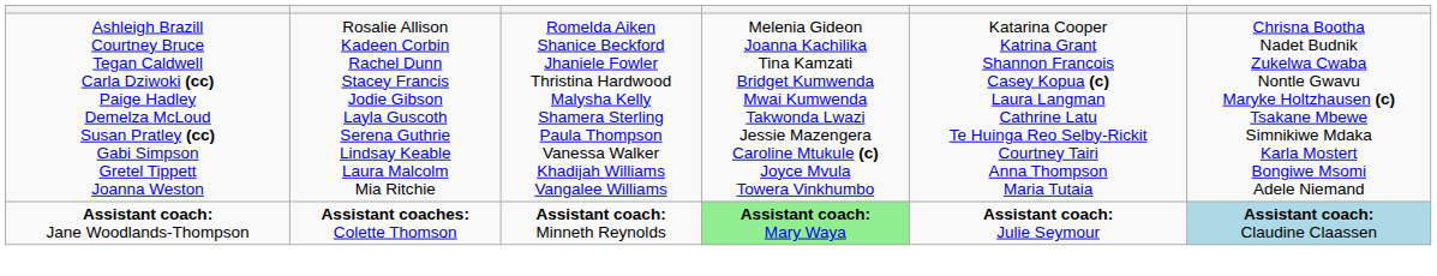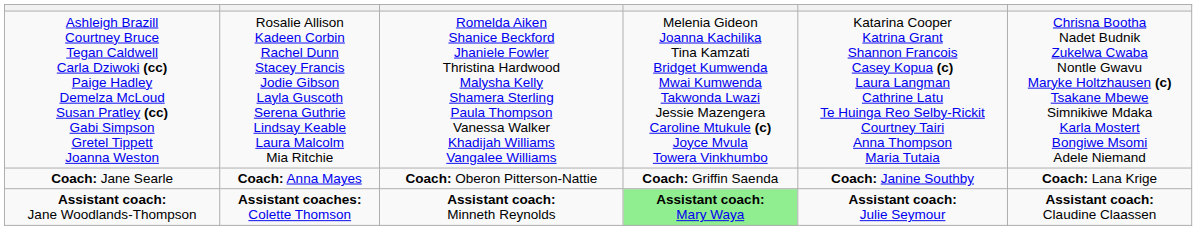+ row: Coach: Jane Searle | Coach: Anna Mayes | Coach: Oberon Pitterson-Nattie | Coach: Griffin Saenda | Coach: Janine Southby | Coach: Lana Krige
Assistant coach: Jane Woodlands-Thompson | column 6: lightblue background -> no background
